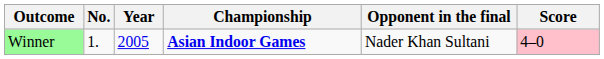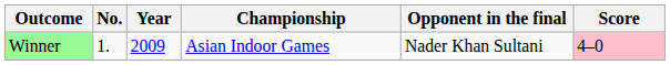Winner | Year: 2005 -> 2009
Winner | Championship: bold -> normal
